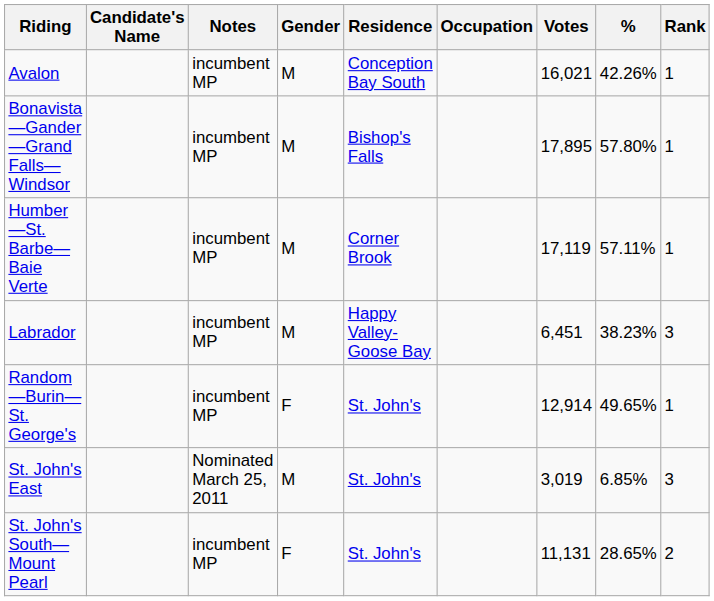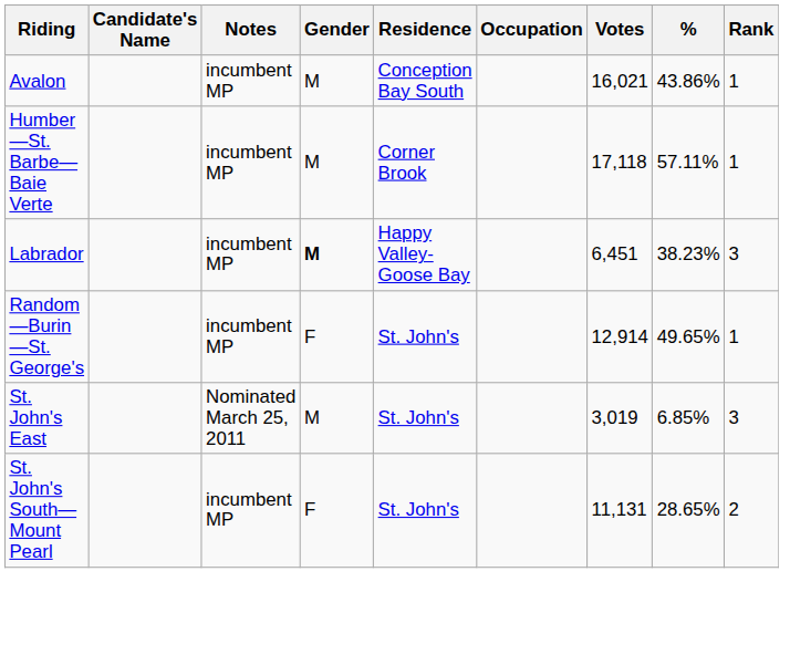Avalon | %: 42.26% -> 43.86%
- row: Bonavista—Gander—Grand Falls—Windsor | incumbent MP | M | Bishop's Falls | 17,895 | 57.80% | 1
Humber—St. Barbe—Baie Verte | Votes: 17,119 -> 17,118
Labrador | Gender: normal -> bold
